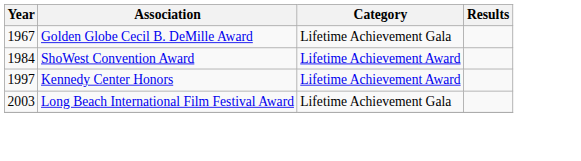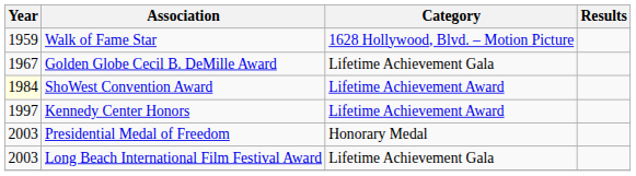+ row: 1959 | Walk of Fame Star | 1628 Hollywood, Blvd. – Motion Picture
ShoWest Convention Award | Year: no background -> lightyellow background
+ row: 2003 | Presidential Medal of Freedom | Honorary Medal
